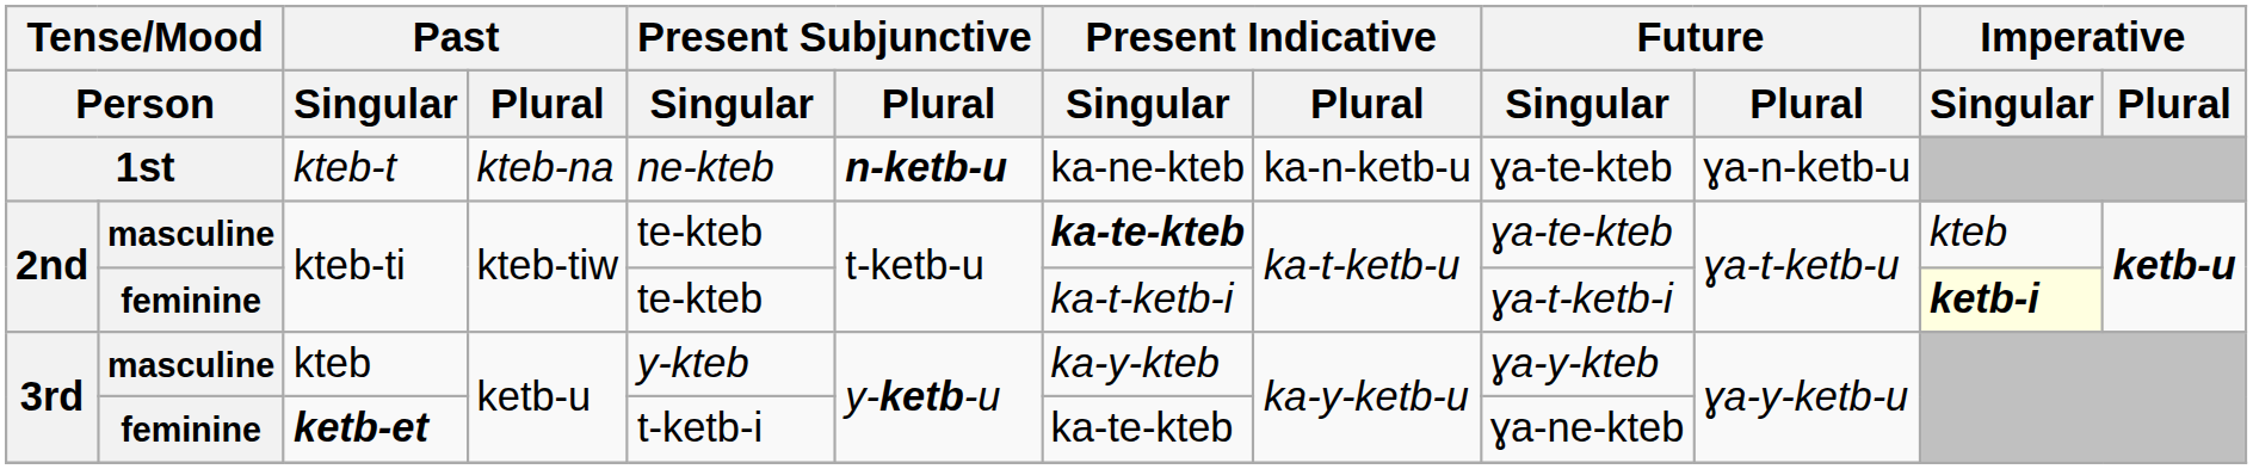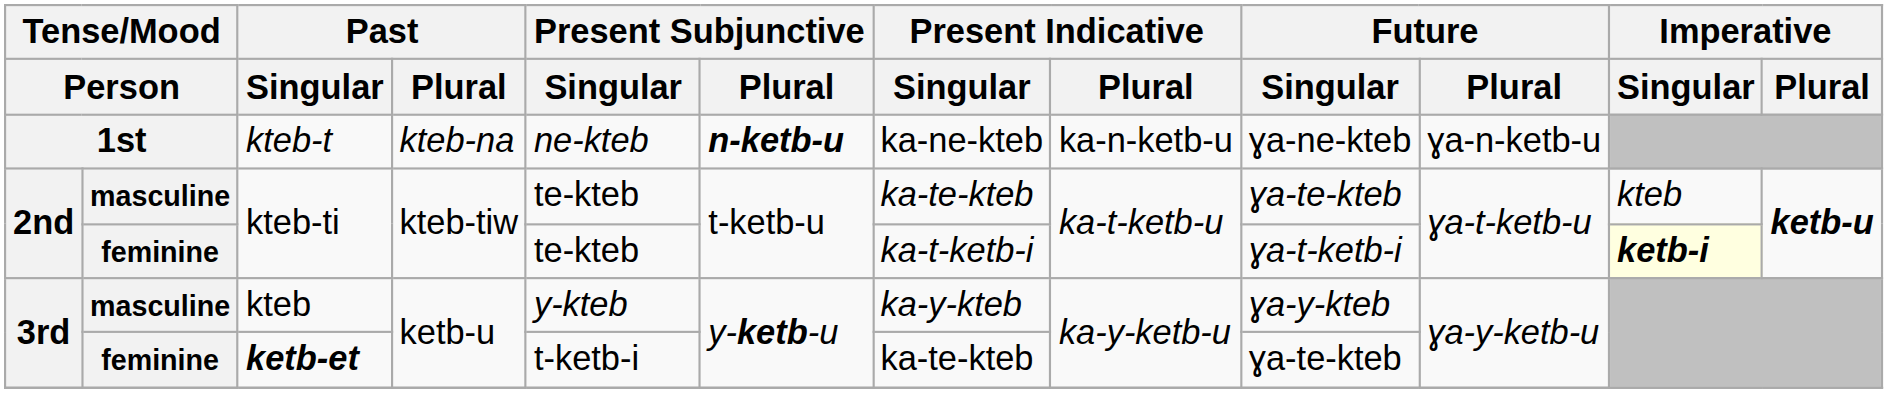kteb-t | Future / Singular: ɣa-te-kteb -> ɣa-ne-kteb
masculine / kteb-ti | Present Indicative / Singular: bold -> normal
ketb-et | Future / Singular: ɣa-ne-kteb -> ɣa-te-kteb
